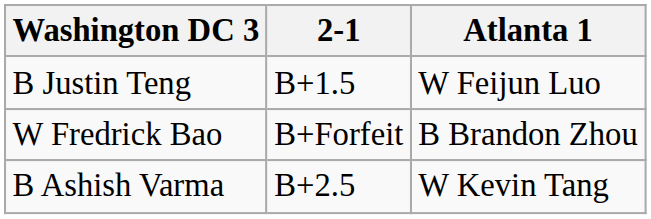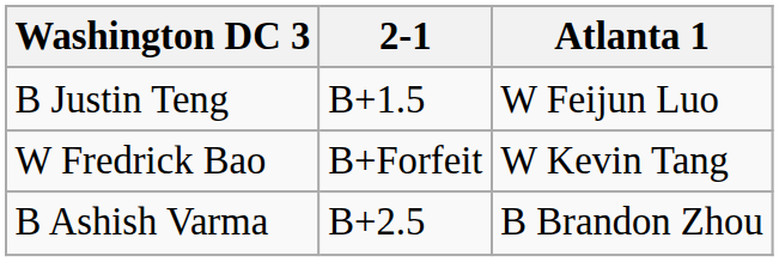W Fredrick Bao | Atlanta 1: B Brandon Zhou -> W Kevin Tang
B Ashish Varma | Atlanta 1: W Kevin Tang -> B Brandon Zhou
